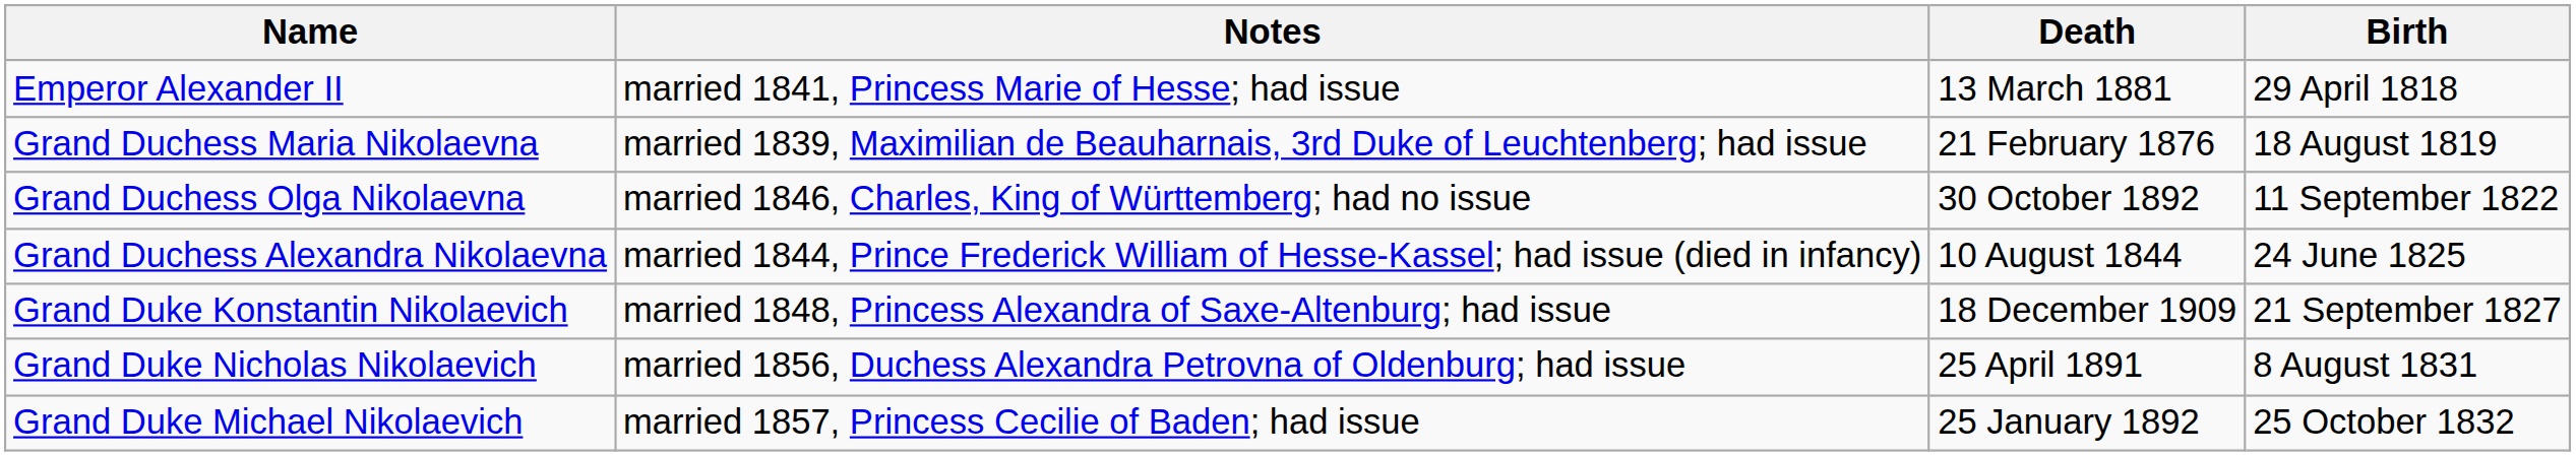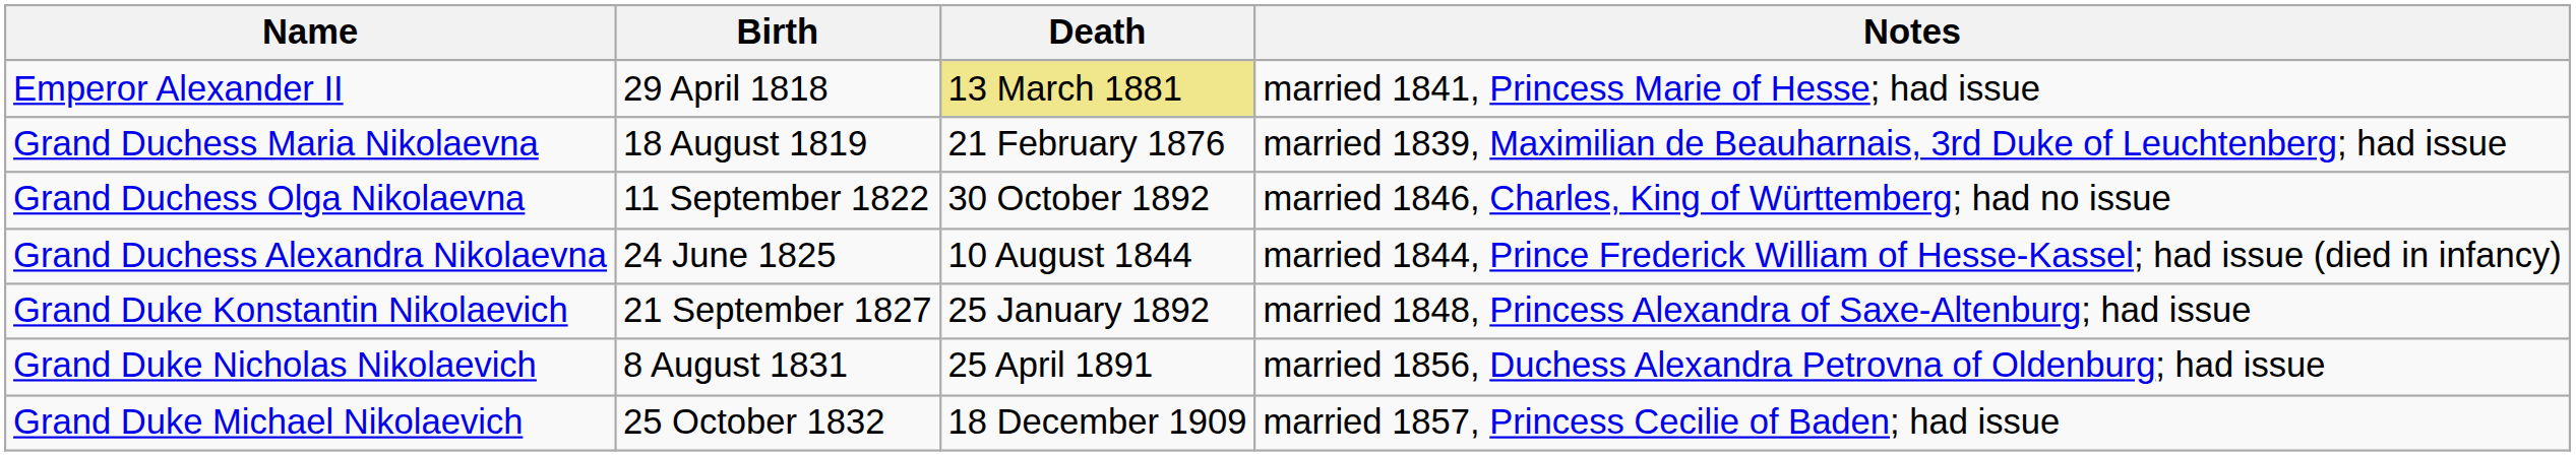columns swapped: Birth <-> Notes
Emperor Alexander II | Death: no background -> khaki background
Grand Duke Konstantin Nikolaevich | Death: 18 December 1909 -> 25 January 1892
Grand Duke Michael Nikolaevich | Death: 25 January 1892 -> 18 December 1909
